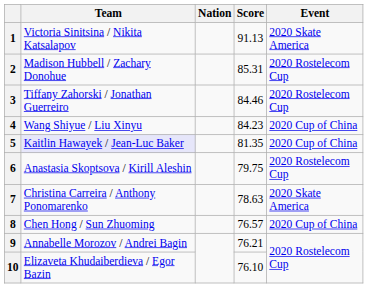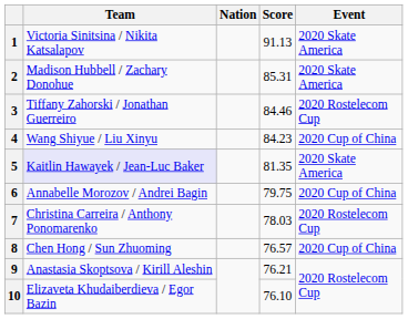2 | Event: 2020 Rostelecom Cup -> 2020 Skate America
5 | Event: 2020 Cup of China -> 2020 Skate America
6 | Team: Anastasia Skoptsova / Kirill Aleshin -> Annabelle Morozov / Andrei Bagin
6 | Event: 2020 Rostelecom Cup -> 2020 Cup of China
7 | Score: 78.63 -> 78.03
7 | Event: 2020 Skate America -> 2020 Rostelecom Cup
9 | Team: Annabelle Morozov / Andrei Bagin -> Anastasia Skoptsova / Kirill Aleshin
